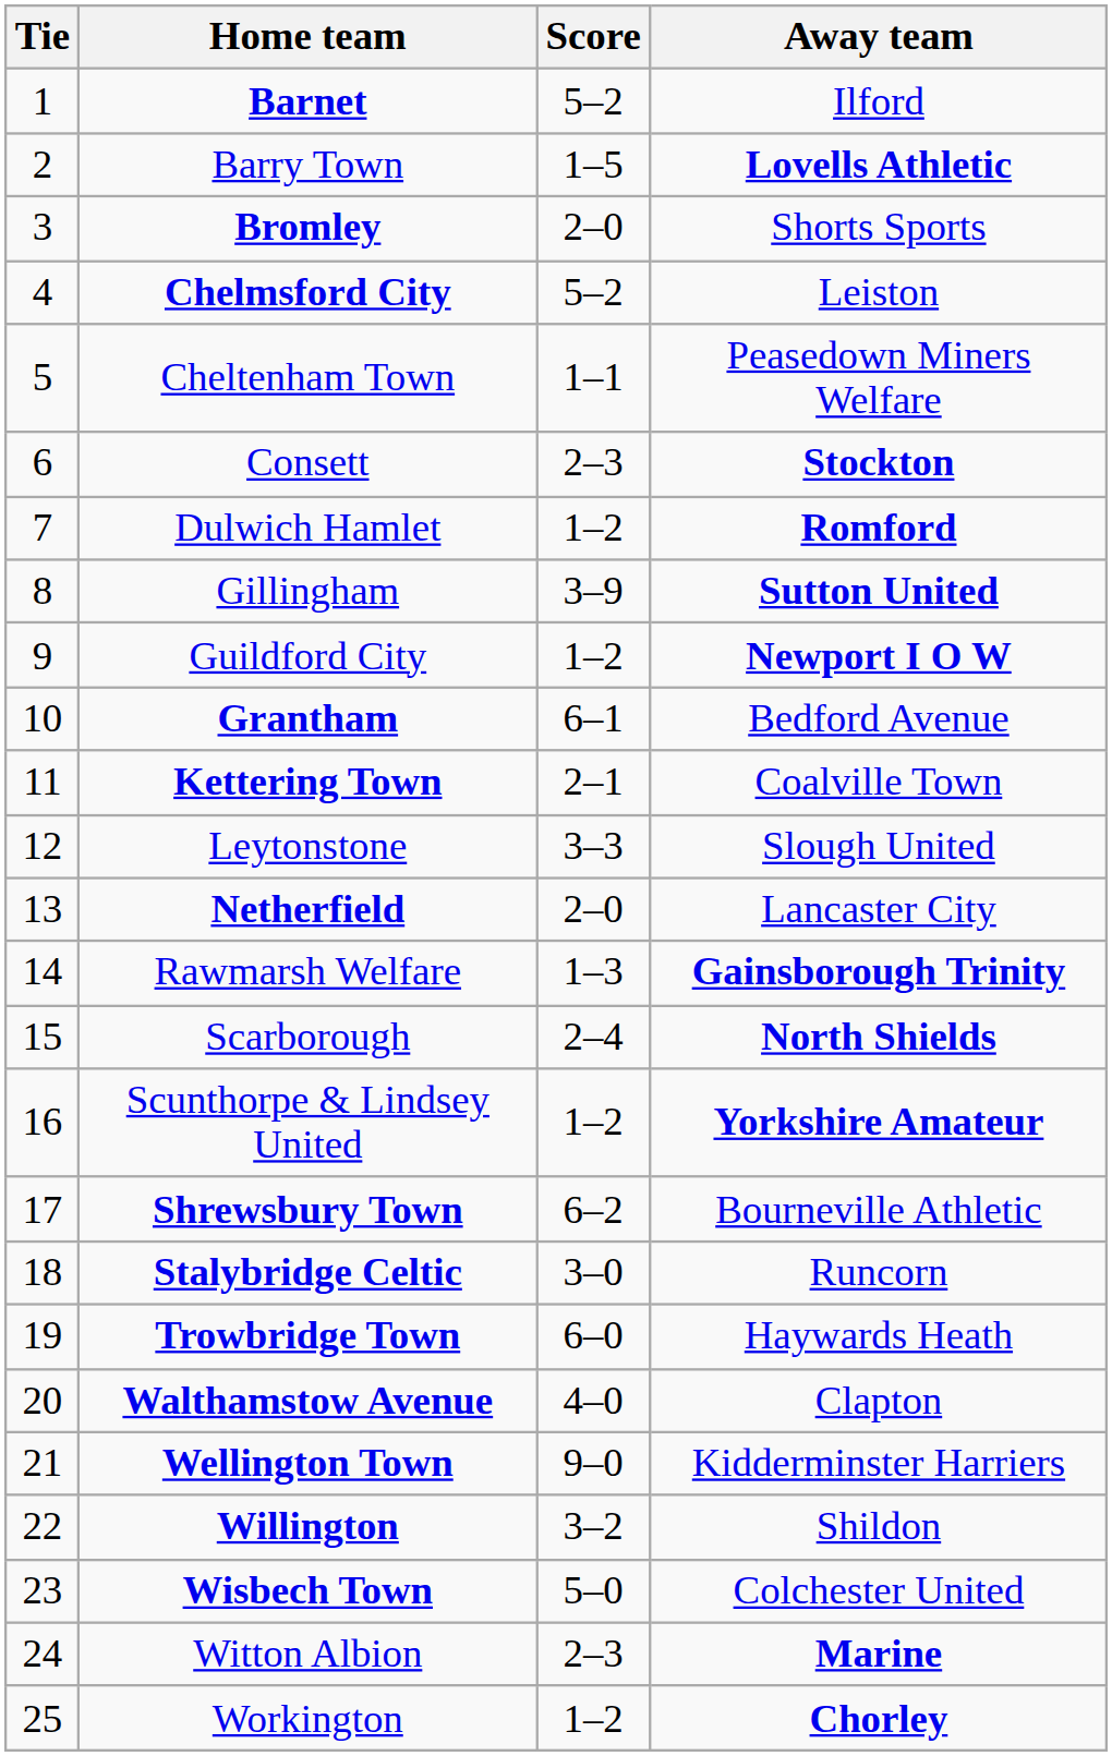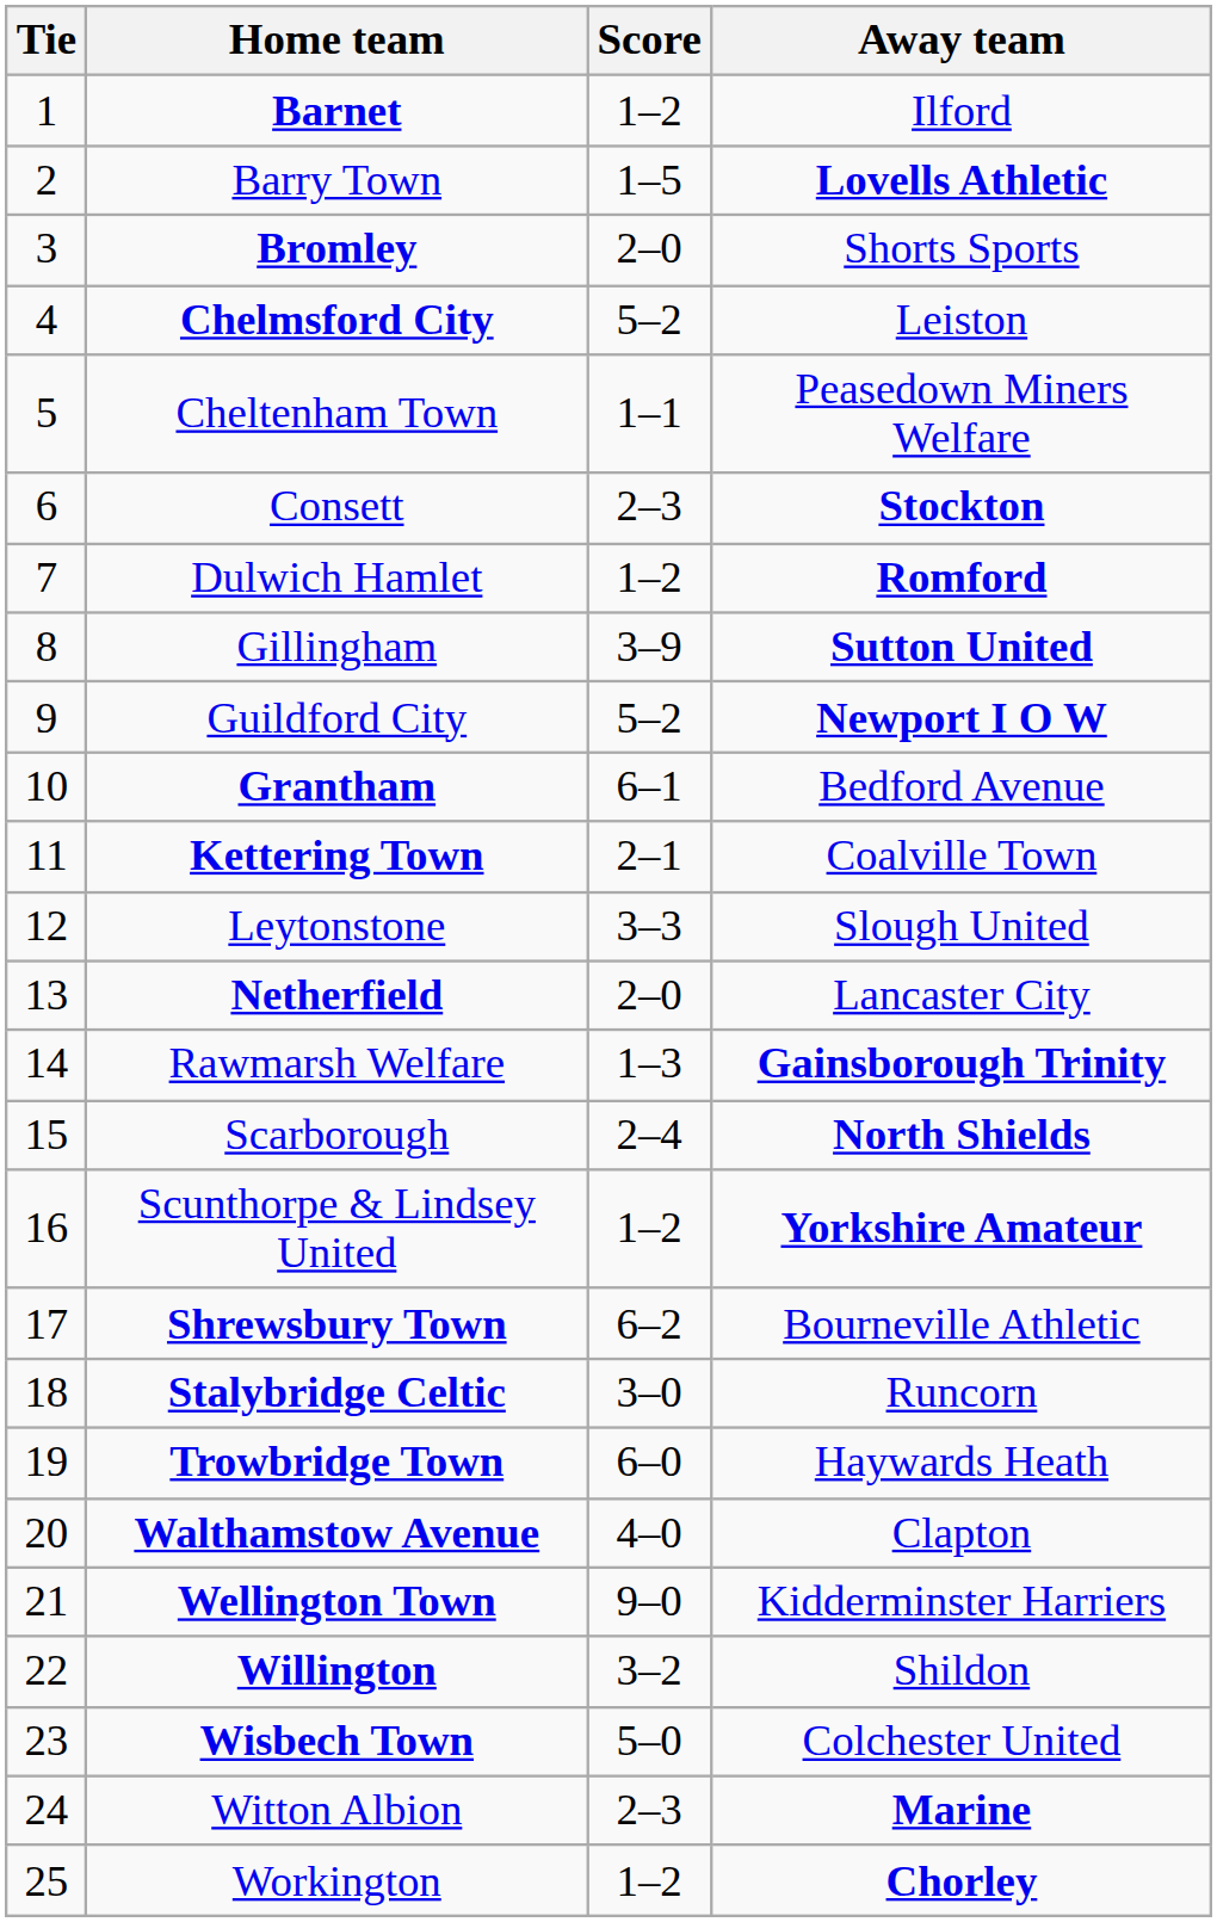Barnet | Score: 5–2 -> 1–2
Guildford City | Score: 1–2 -> 5–2
